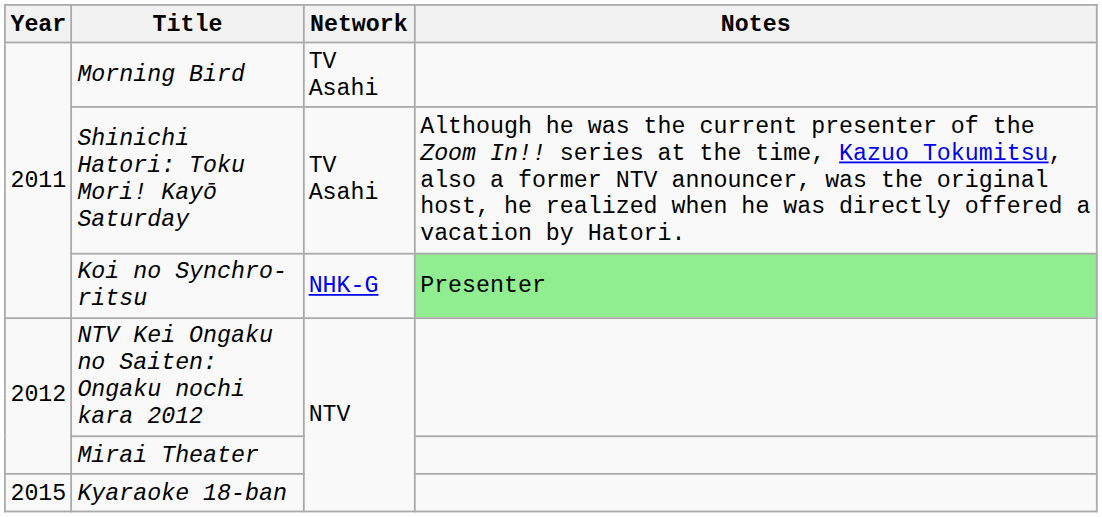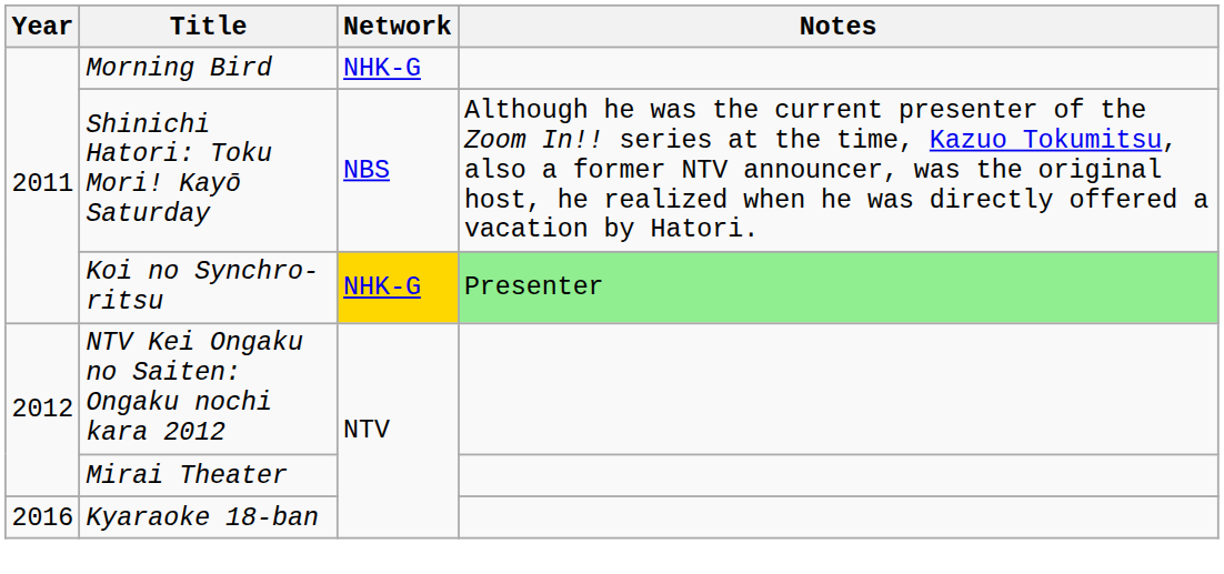Morning Bird | Network: TV Asahi -> NHK-G
Shinichi Hatori: Toku Mori! Kayō Saturday | Network: TV Asahi -> NBS
Koi no Synchro-ritsu | Network: no background -> gold background
Kyaraoke 18-ban | Year: 2015 -> 2016
